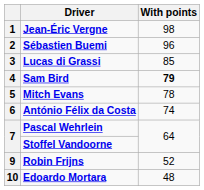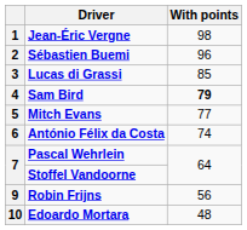5 | With points: 78 -> 77
9 | With points: 52 -> 56
